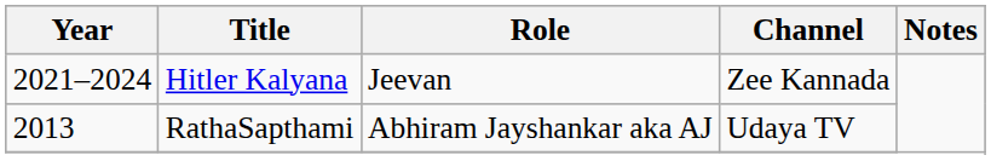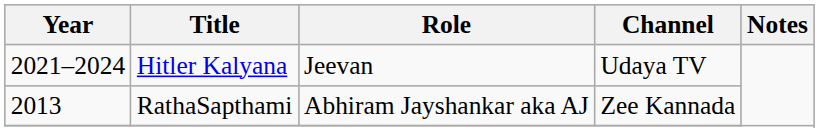Hitler Kalyana | Channel: Zee Kannada -> Udaya TV
RathaSapthami | Channel: Udaya TV -> Zee Kannada
